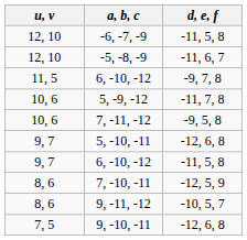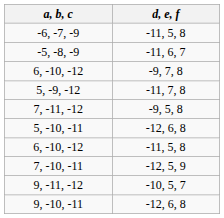- column: u, v | 12, 10 | 12, 10 | 11, 5 | 10, 6 | 10, 6 | 9, 7 | 9, 7 | 8, 6 | 8, 6 | 7, 5
